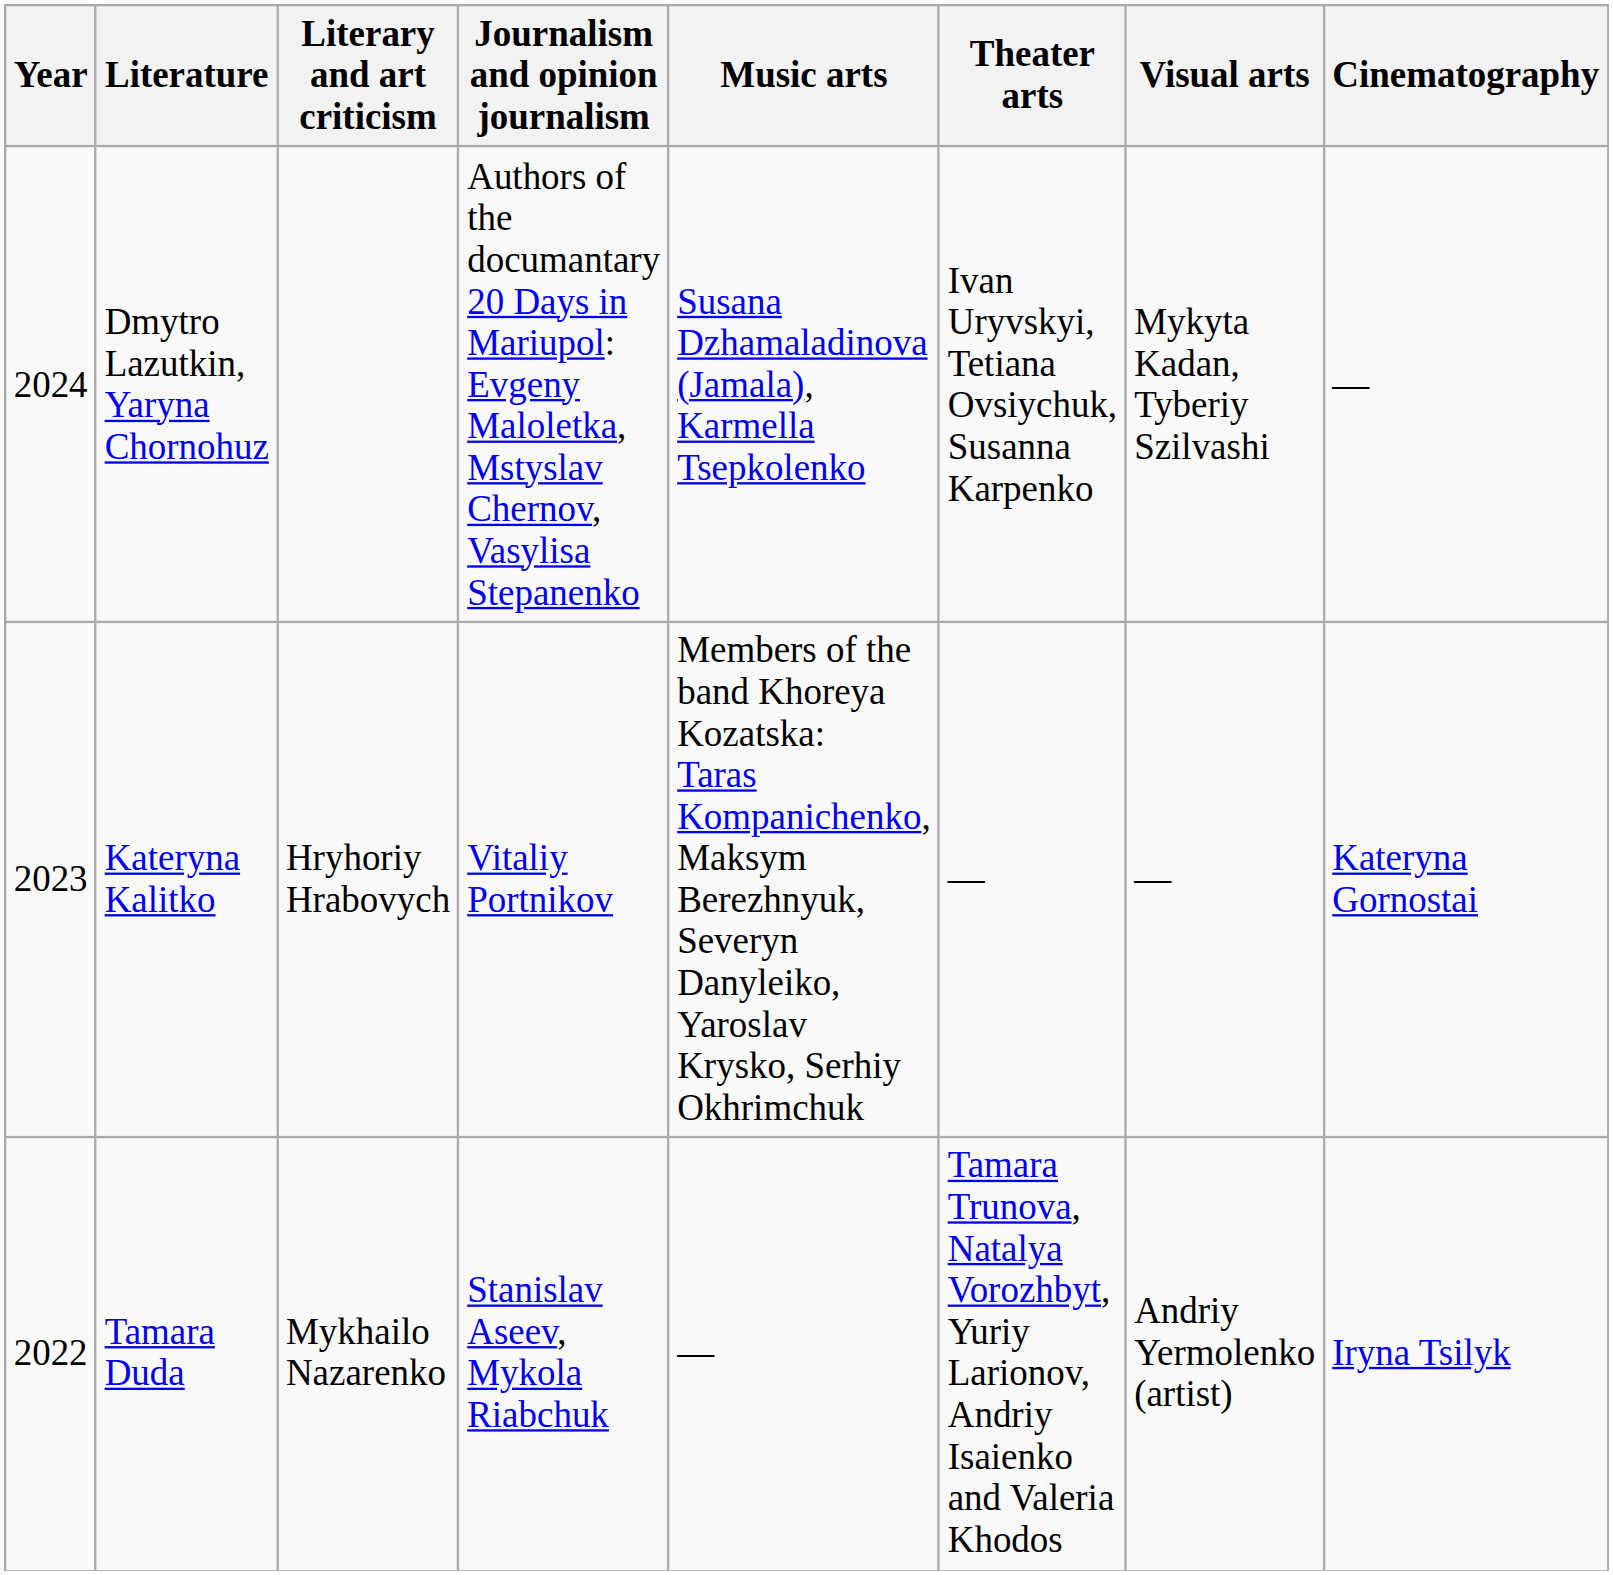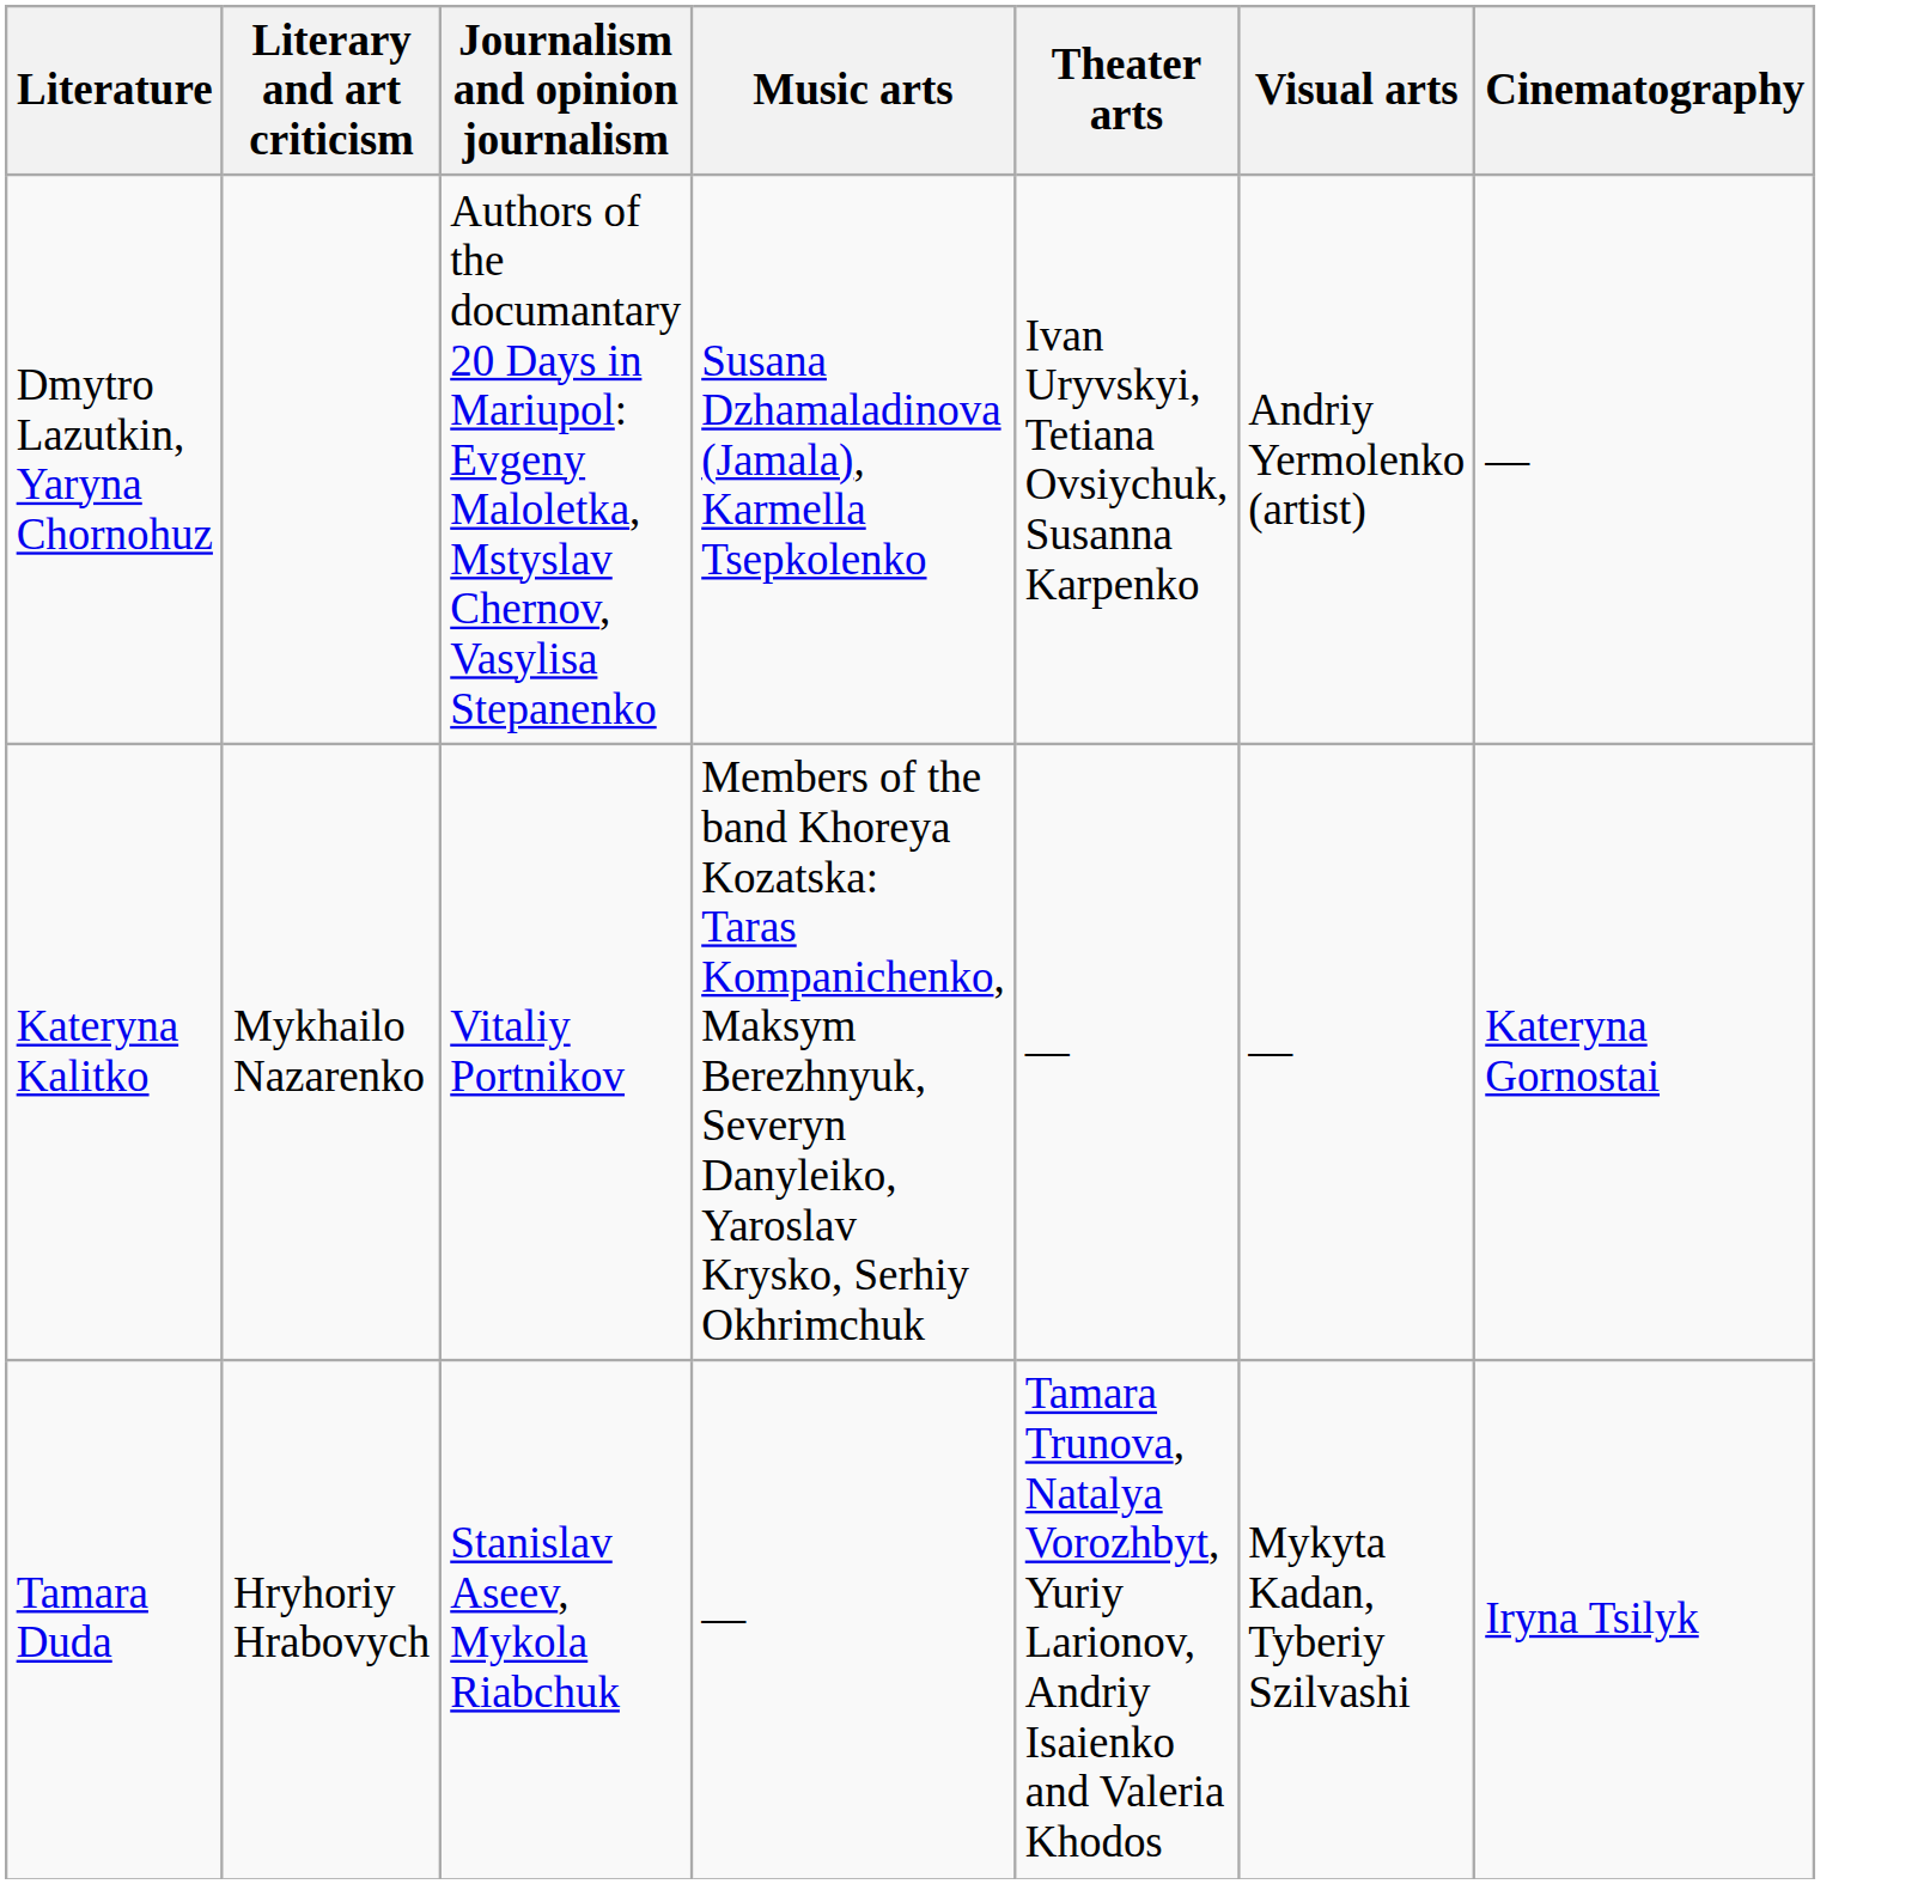- column: Year | 2024 | 2023 | 2022
Dmytro Lazutkin, Yaryna Chornohuz | Visual arts: Mykyta Kadan, Tyberiy Szilvashi -> Andriy Yermolenko (artist)
Kateryna Kalitko | Literary and art criticism: Hryhoriy Hrabovych -> Mykhailo Nazarenko
Tamara Duda | Literary and art criticism: Mykhailo Nazarenko -> Hryhoriy Hrabovych
Tamara Duda | Visual arts: Andriy Yermolenko (artist) -> Mykyta Kadan, Tyberiy Szilvashi
